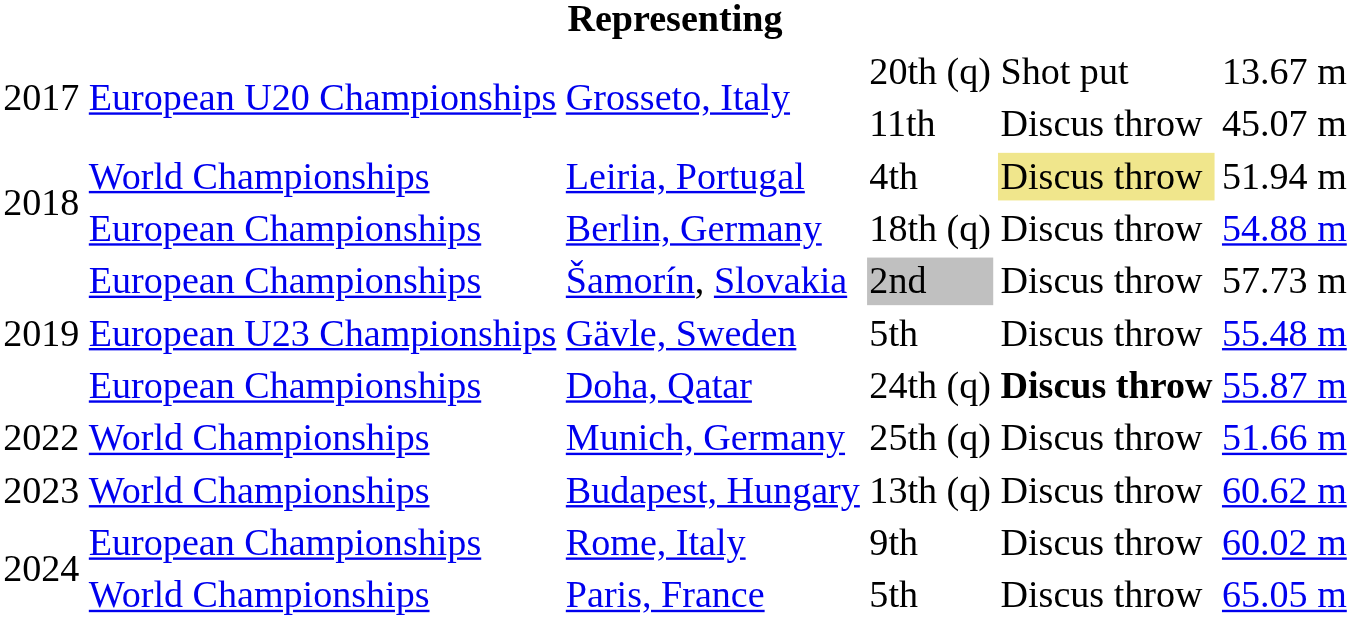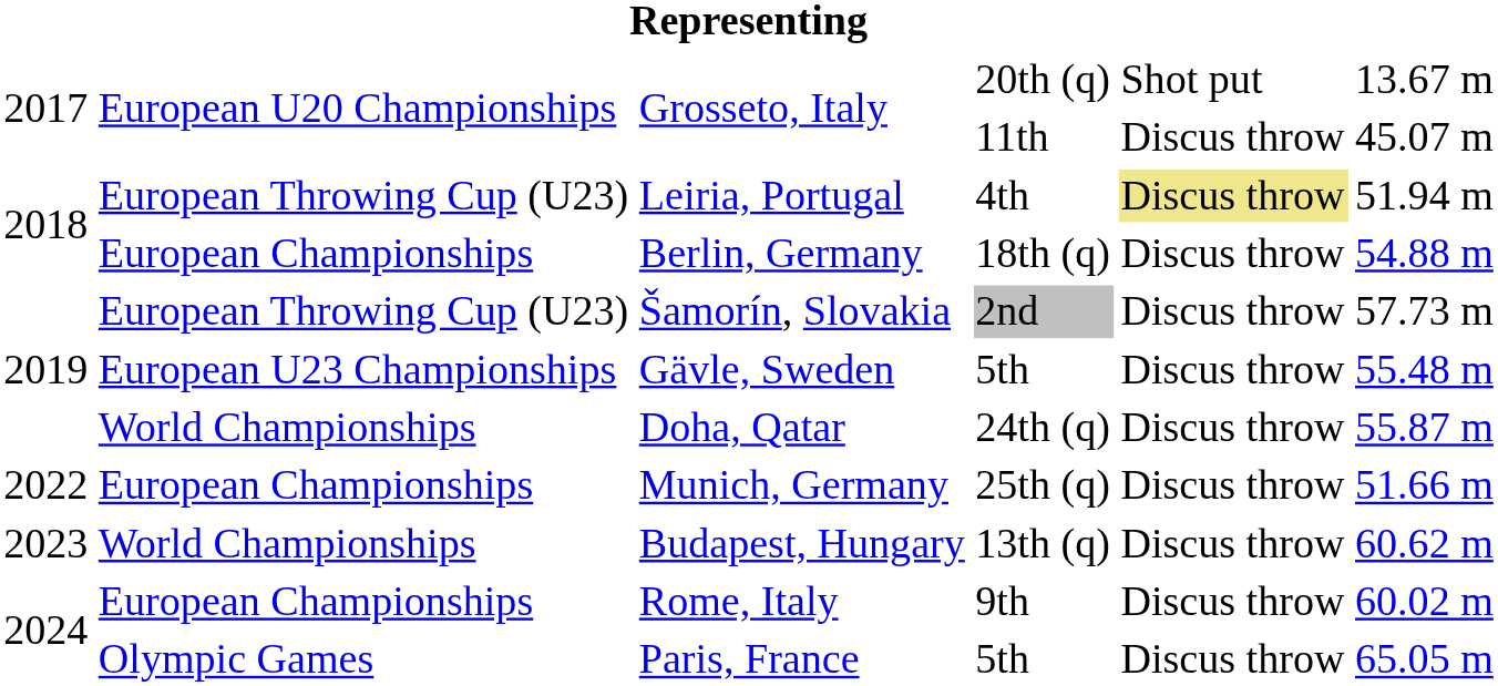Leiria, Portugal | column 2: World Championships -> European Throwing Cup (U23)
Šamorín, Slovakia | column 2: European Championships -> European Throwing Cup (U23)
Doha, Qatar | column 2: European Championships -> World Championships
Doha, Qatar | column 5: bold -> normal
Munich, Germany | column 2: World Championships -> European Championships
Paris, France | column 2: World Championships -> Olympic Games
